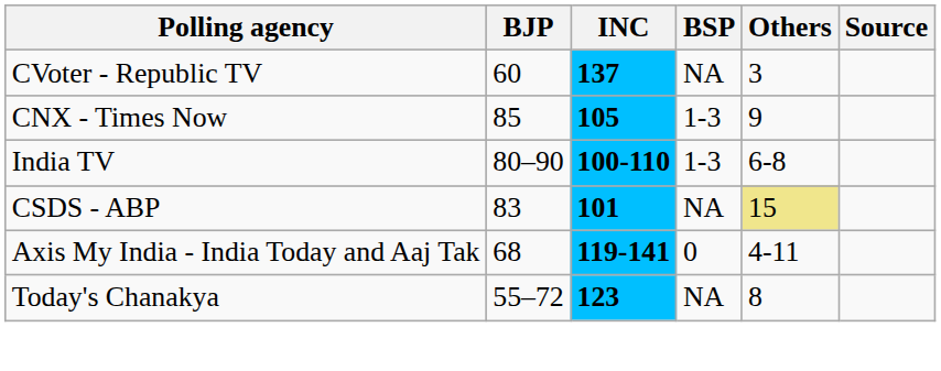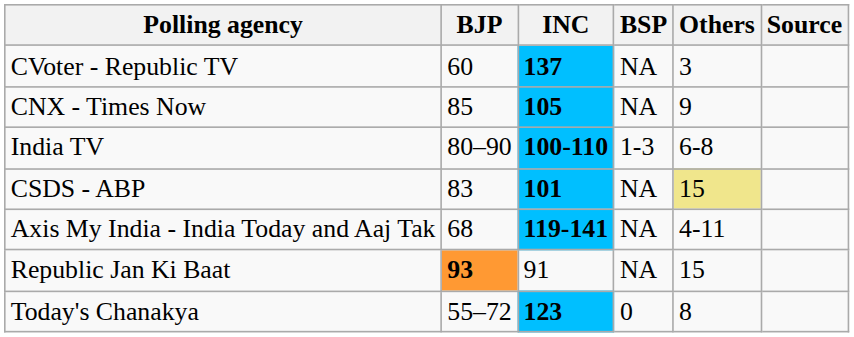CNX - Times Now | BSP: 1-3 -> NA
Axis My India - India Today and Aaj Tak | BSP: 0 -> NA
+ row: Republic Jan Ki Baat | 93 | 91 | NA | 15
Today's Chanakya | BSP: NA -> 0
